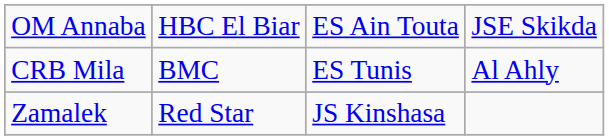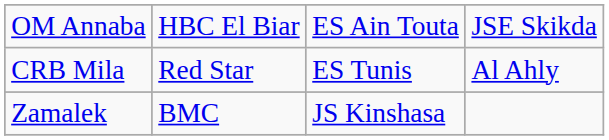CRB Mila | column 2: BMC -> Red Star
Zamalek | column 2: Red Star -> BMC
